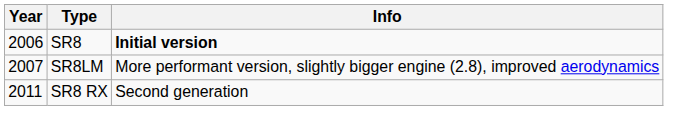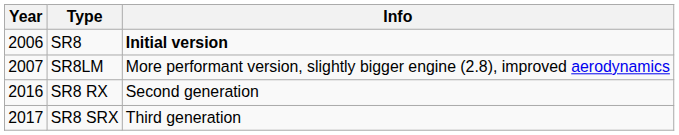SR8 RX | Year: 2011 -> 2016
+ row: 2017 | SR8 SRX | Third generation
